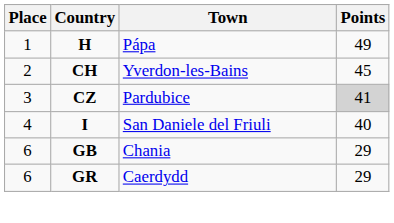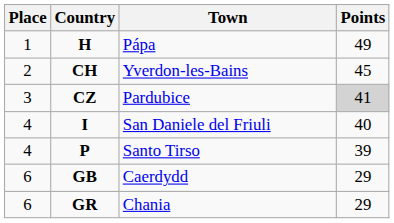+ row: 4 | P | Santo Tirso | 39
GB | Town: Chania -> Caerdydd
GR | Town: Caerdydd -> Chania
